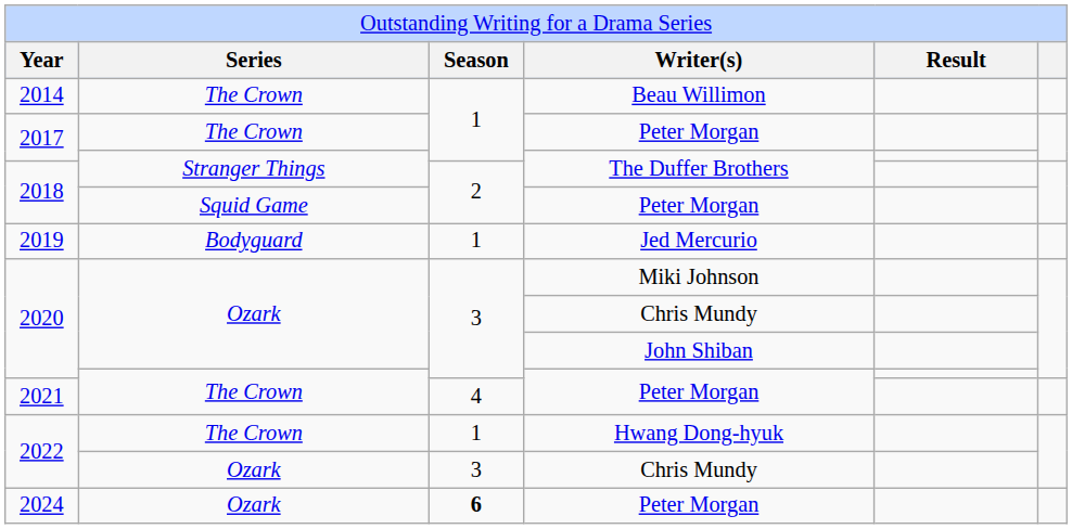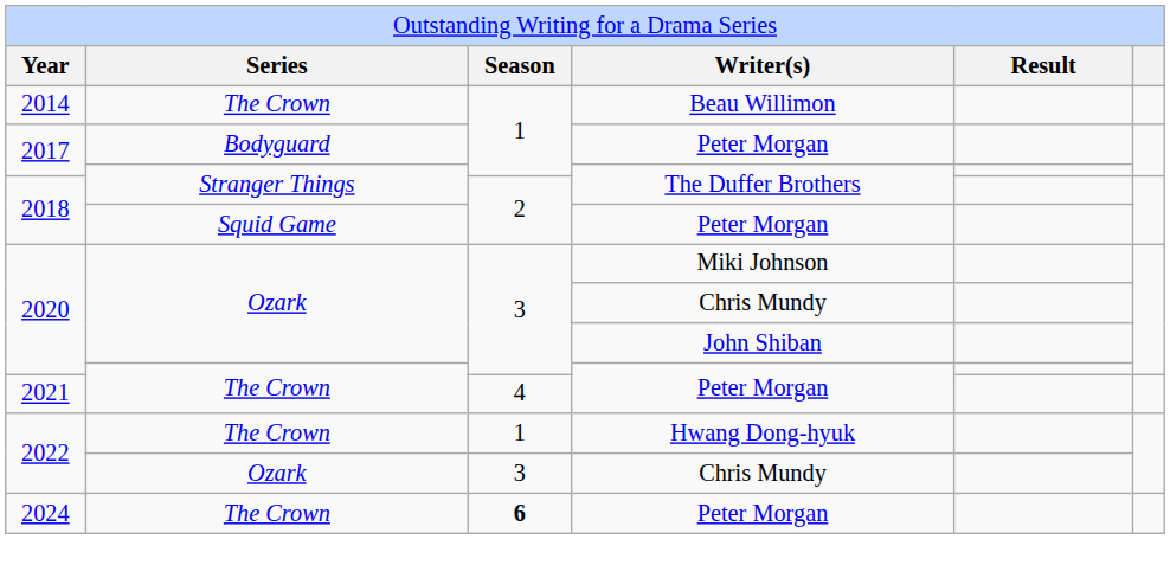2017 / Peter Morgan | column 2: The Crown -> Bodyguard
- row: 2019 | Bodyguard | 1 | Jed Mercurio
2024 | column 2: Ozark -> The Crown
